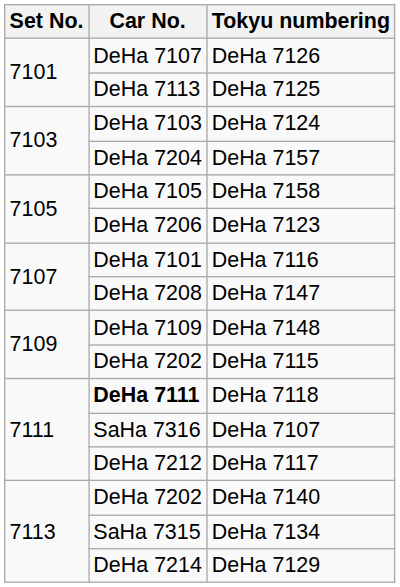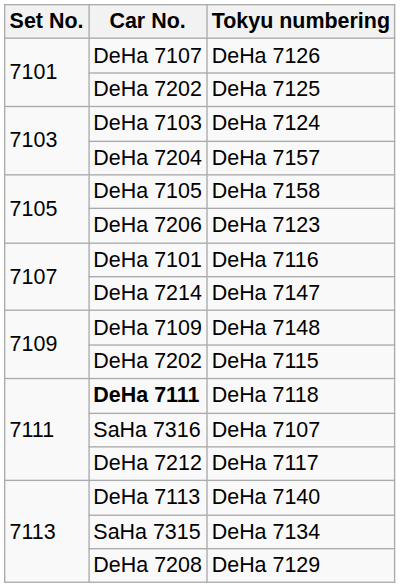DeHa 7125 | Car No.: DeHa 7113 -> DeHa 7202
DeHa 7147 | Car No.: DeHa 7208 -> DeHa 7214
DeHa 7140 | Car No.: DeHa 7202 -> DeHa 7113
DeHa 7129 | Car No.: DeHa 7214 -> DeHa 7208
